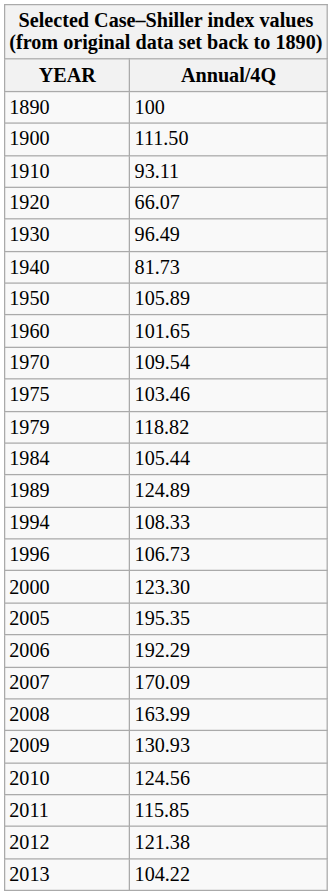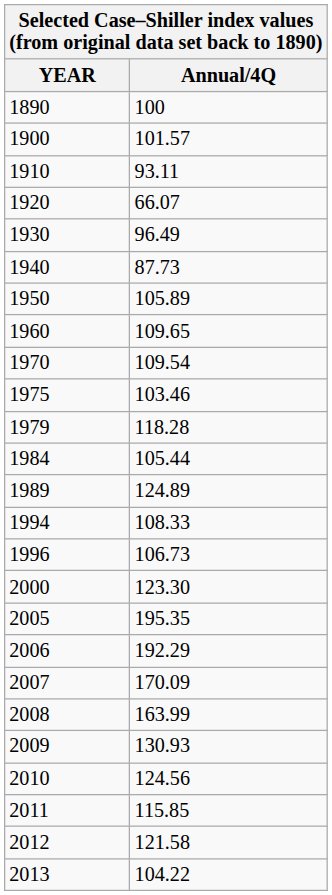1900 | Annual/4Q: 111.50 -> 101.57
1940 | Annual/4Q: 81.73 -> 87.73
1960 | Annual/4Q: 101.65 -> 109.65
1979 | Annual/4Q: 118.82 -> 118.28
2012 | Annual/4Q: 121.38 -> 121.58
